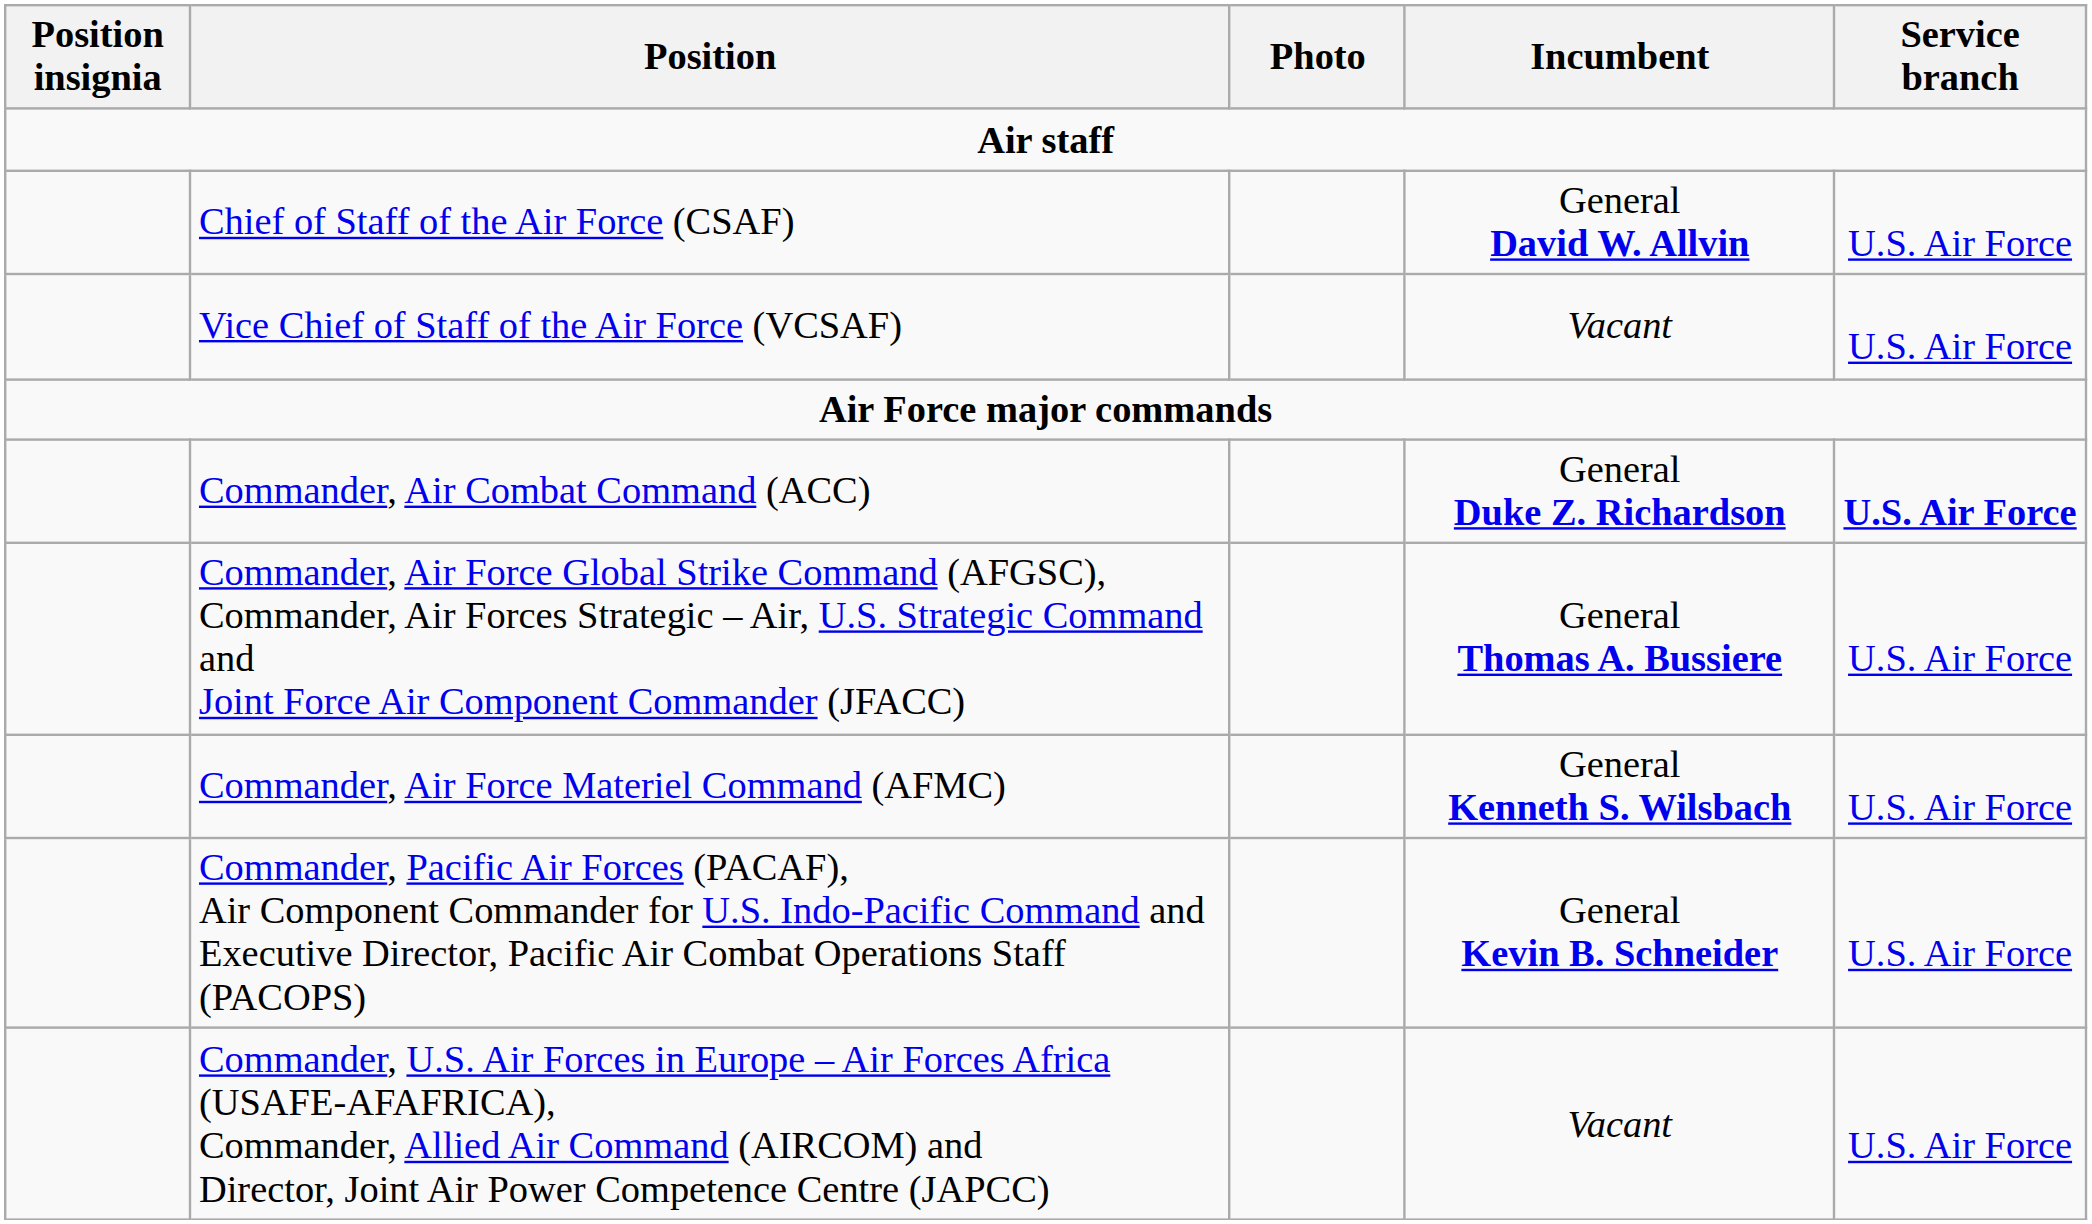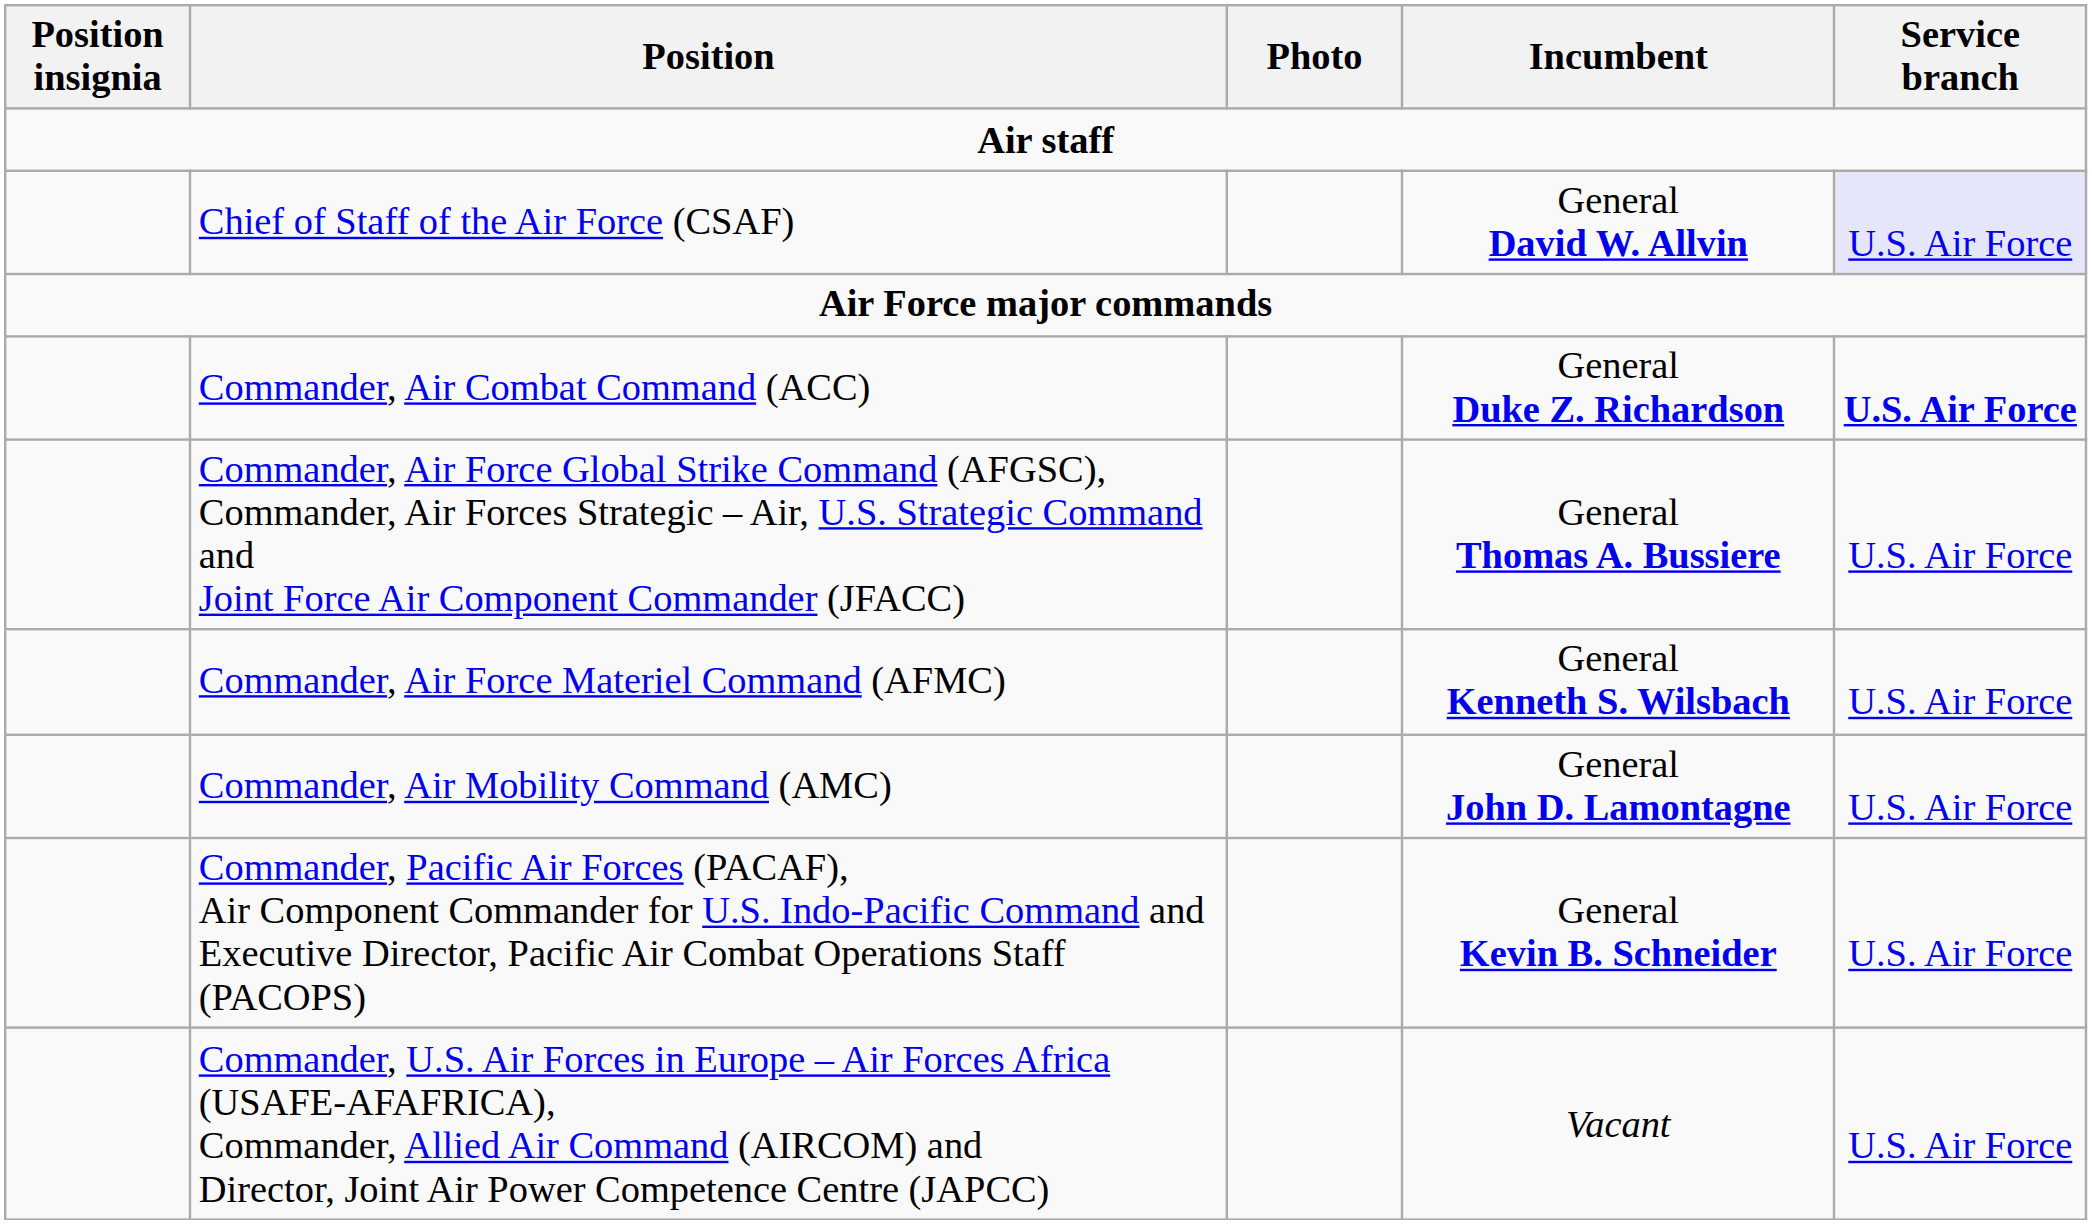Chief of Staff of the Air Force (CSAF) | Service branch: no background -> lavender background
- row: Vice Chief of Staff of the Air Force (VCSAF) | Vacant | U.S. Air Force
+ row: Commander, Air Mobility Command (AMC) | General John D. Lamontagne | U.S. Air Force
